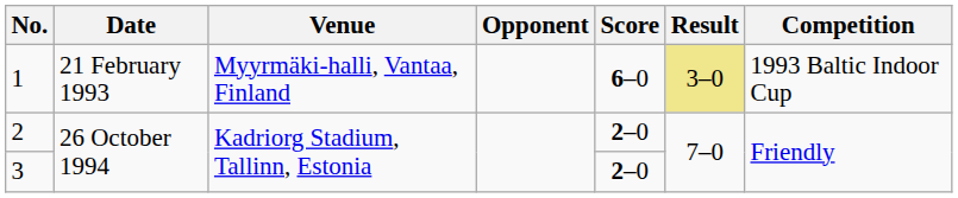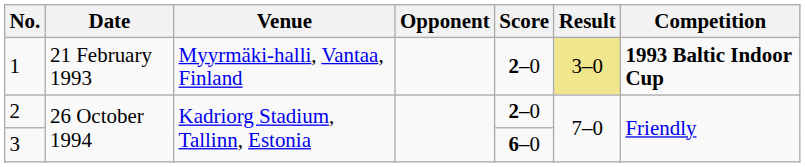1 | Score: 6–0 -> 2–0
1 | Competition: normal -> bold
3 | Score: 2–0 -> 6–0
